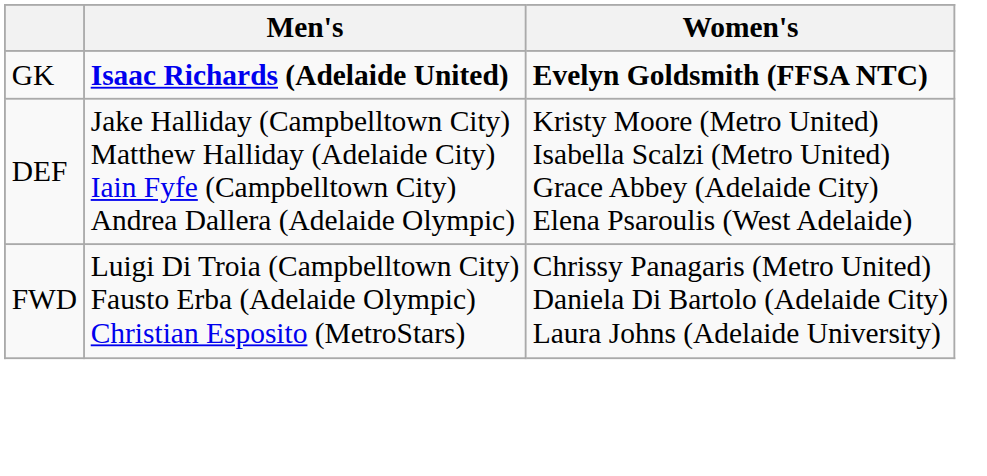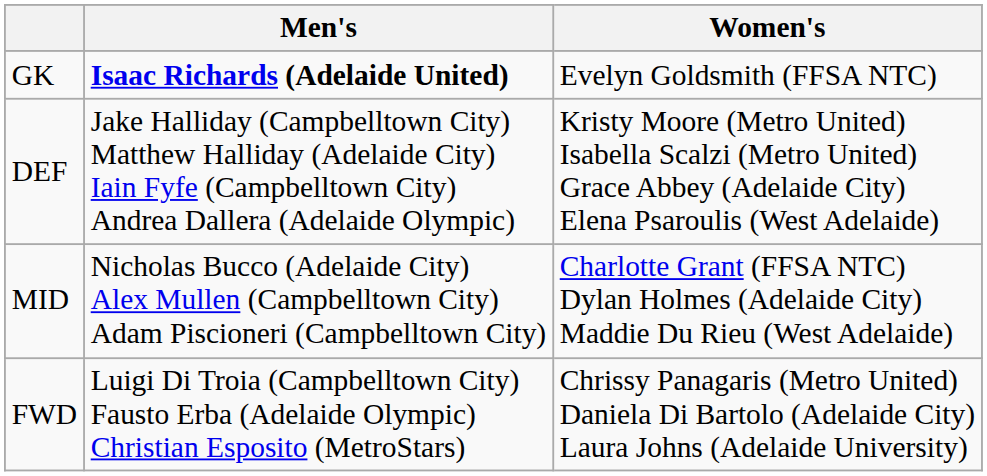GK | Women's: bold -> normal
+ row: MID | Nicholas Bucco (Adelaide City) Alex Mullen (Campbelltown City) Adam Piscioneri (Campbelltown City) | Charlotte Grant (FFSA NTC) Dylan Holmes (Adelaide City) Maddie Du Rieu (West Adelaide)
